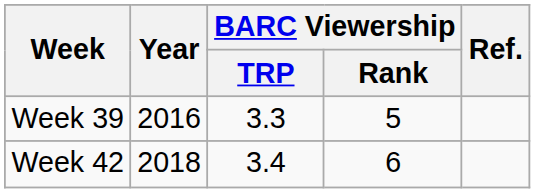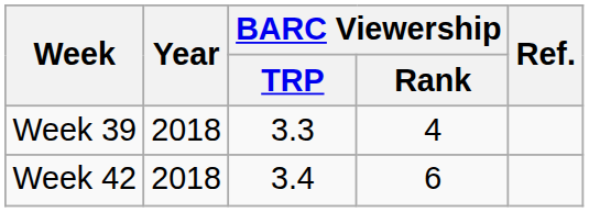Week 39 | Year: 2016 -> 2018
Week 39 | BARC Viewership / Rank: 5 -> 4
